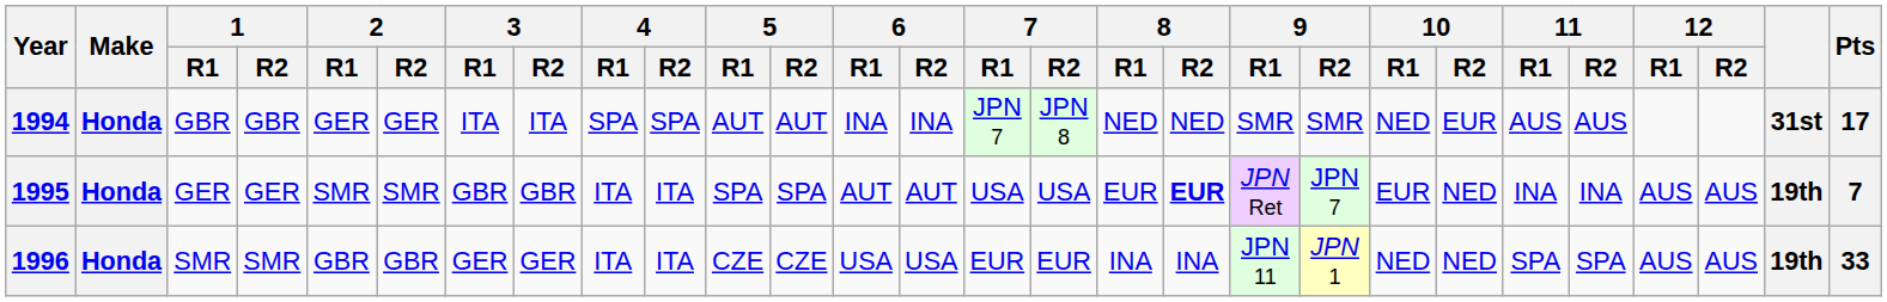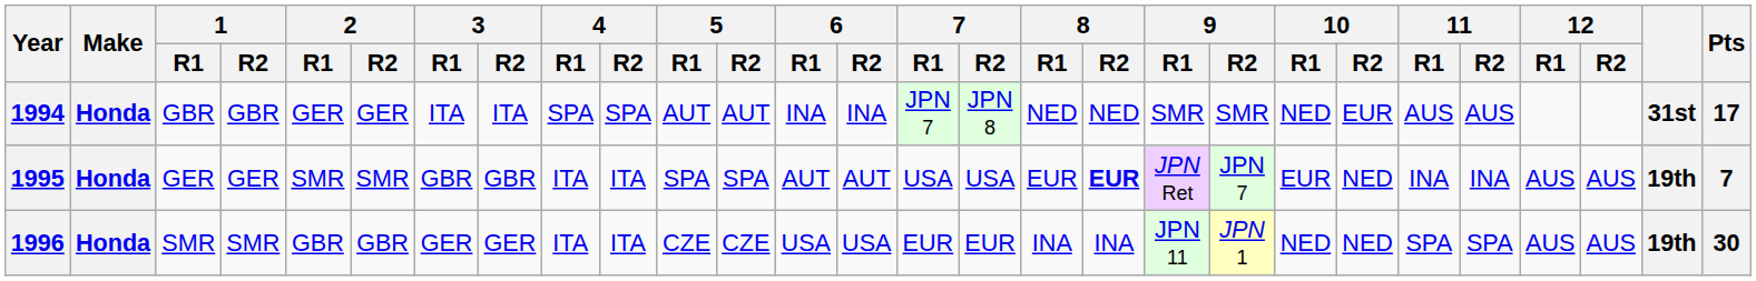1996 | Pts: 33 -> 30
